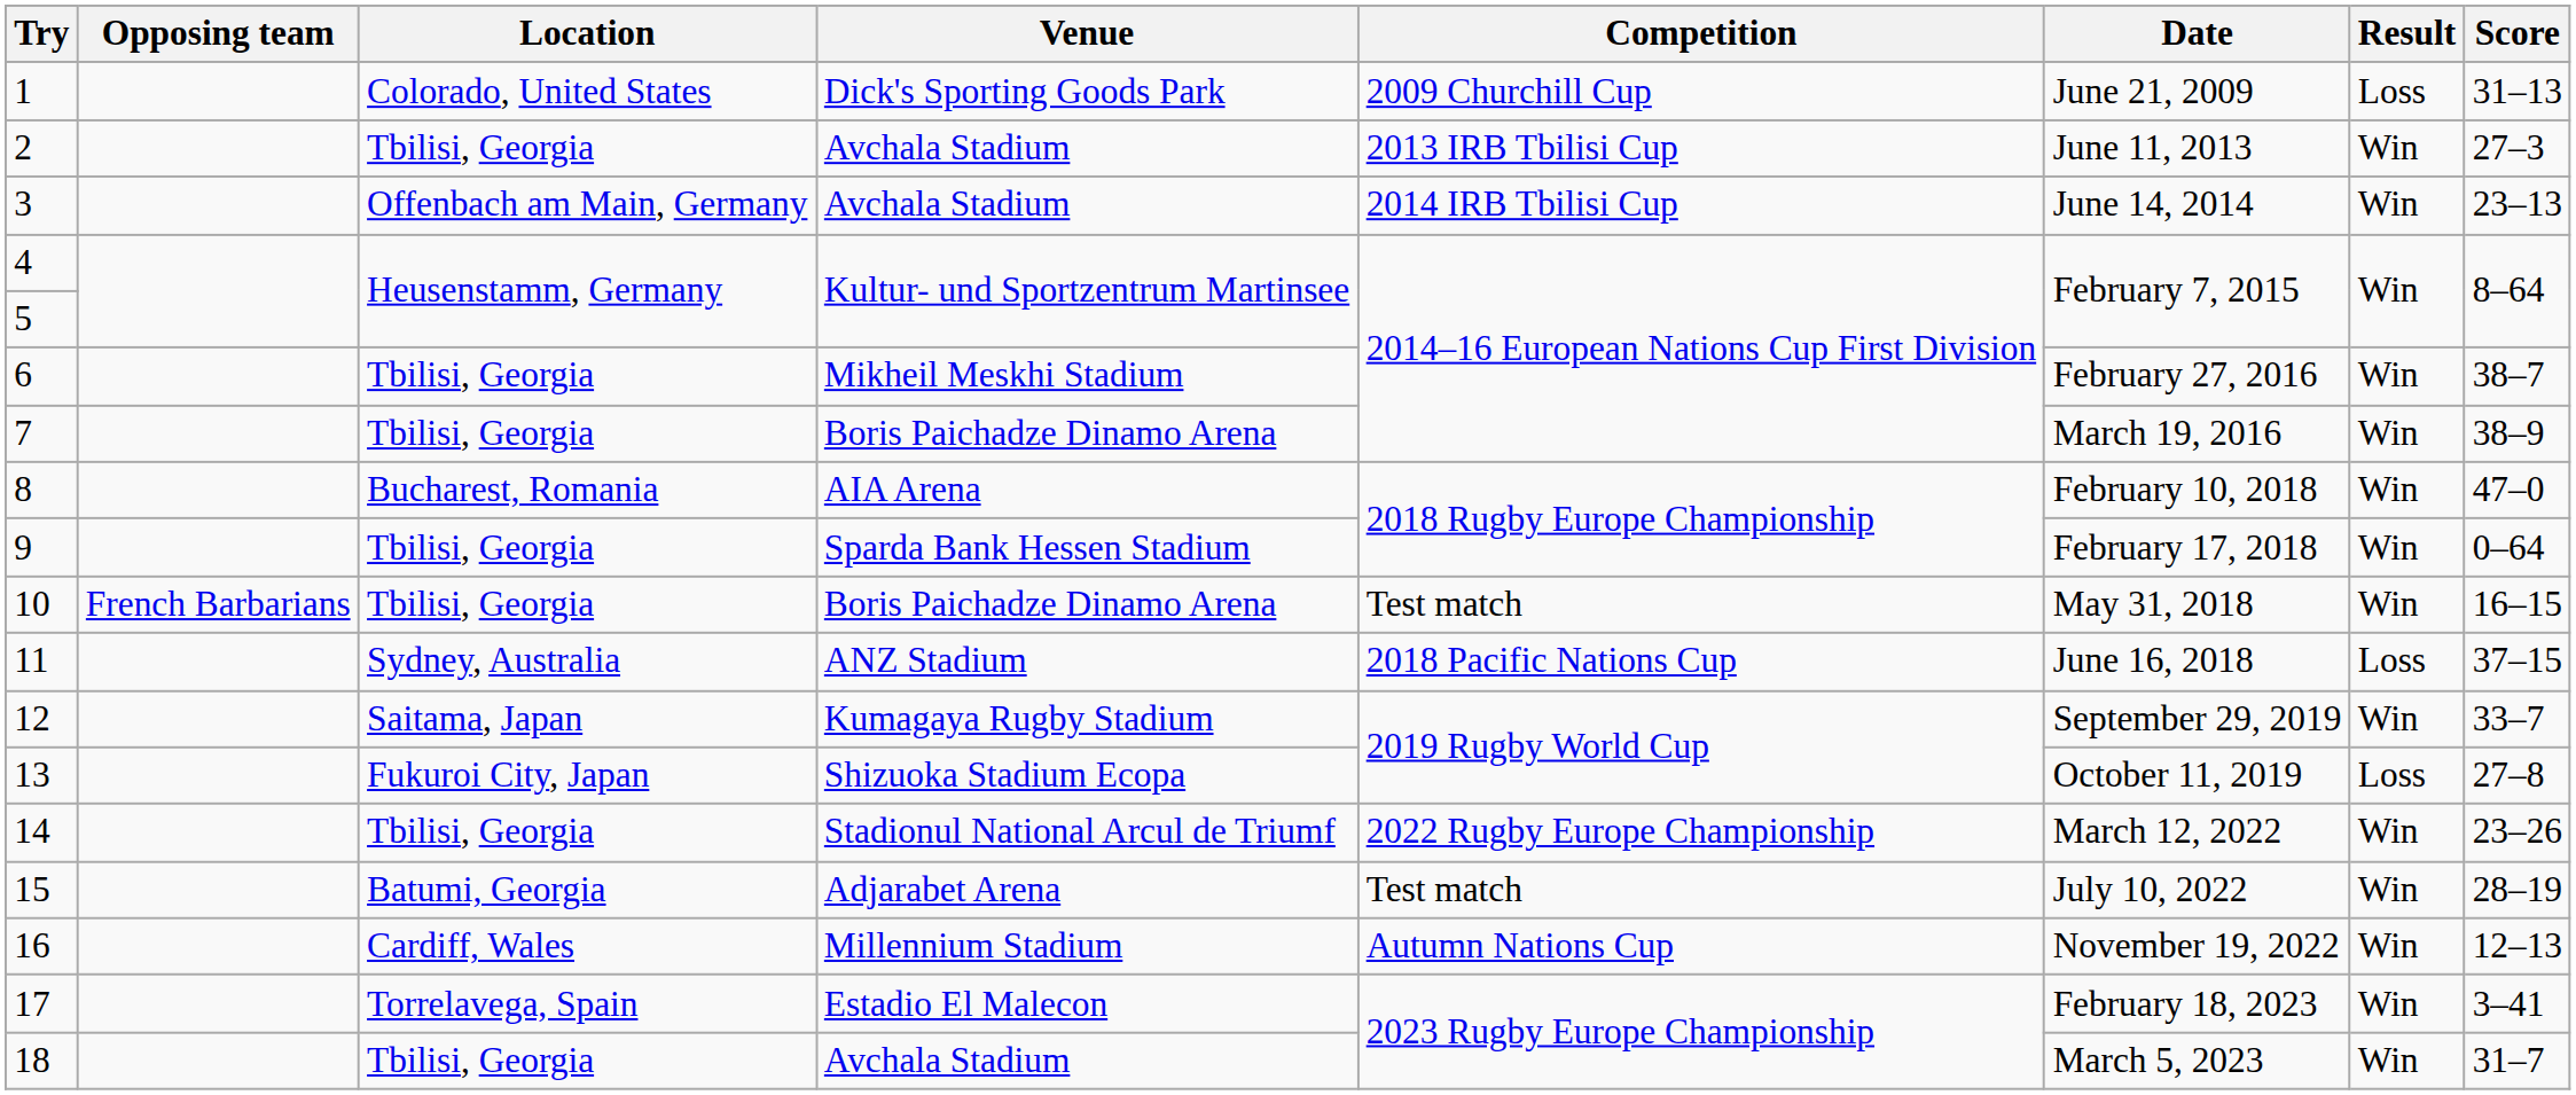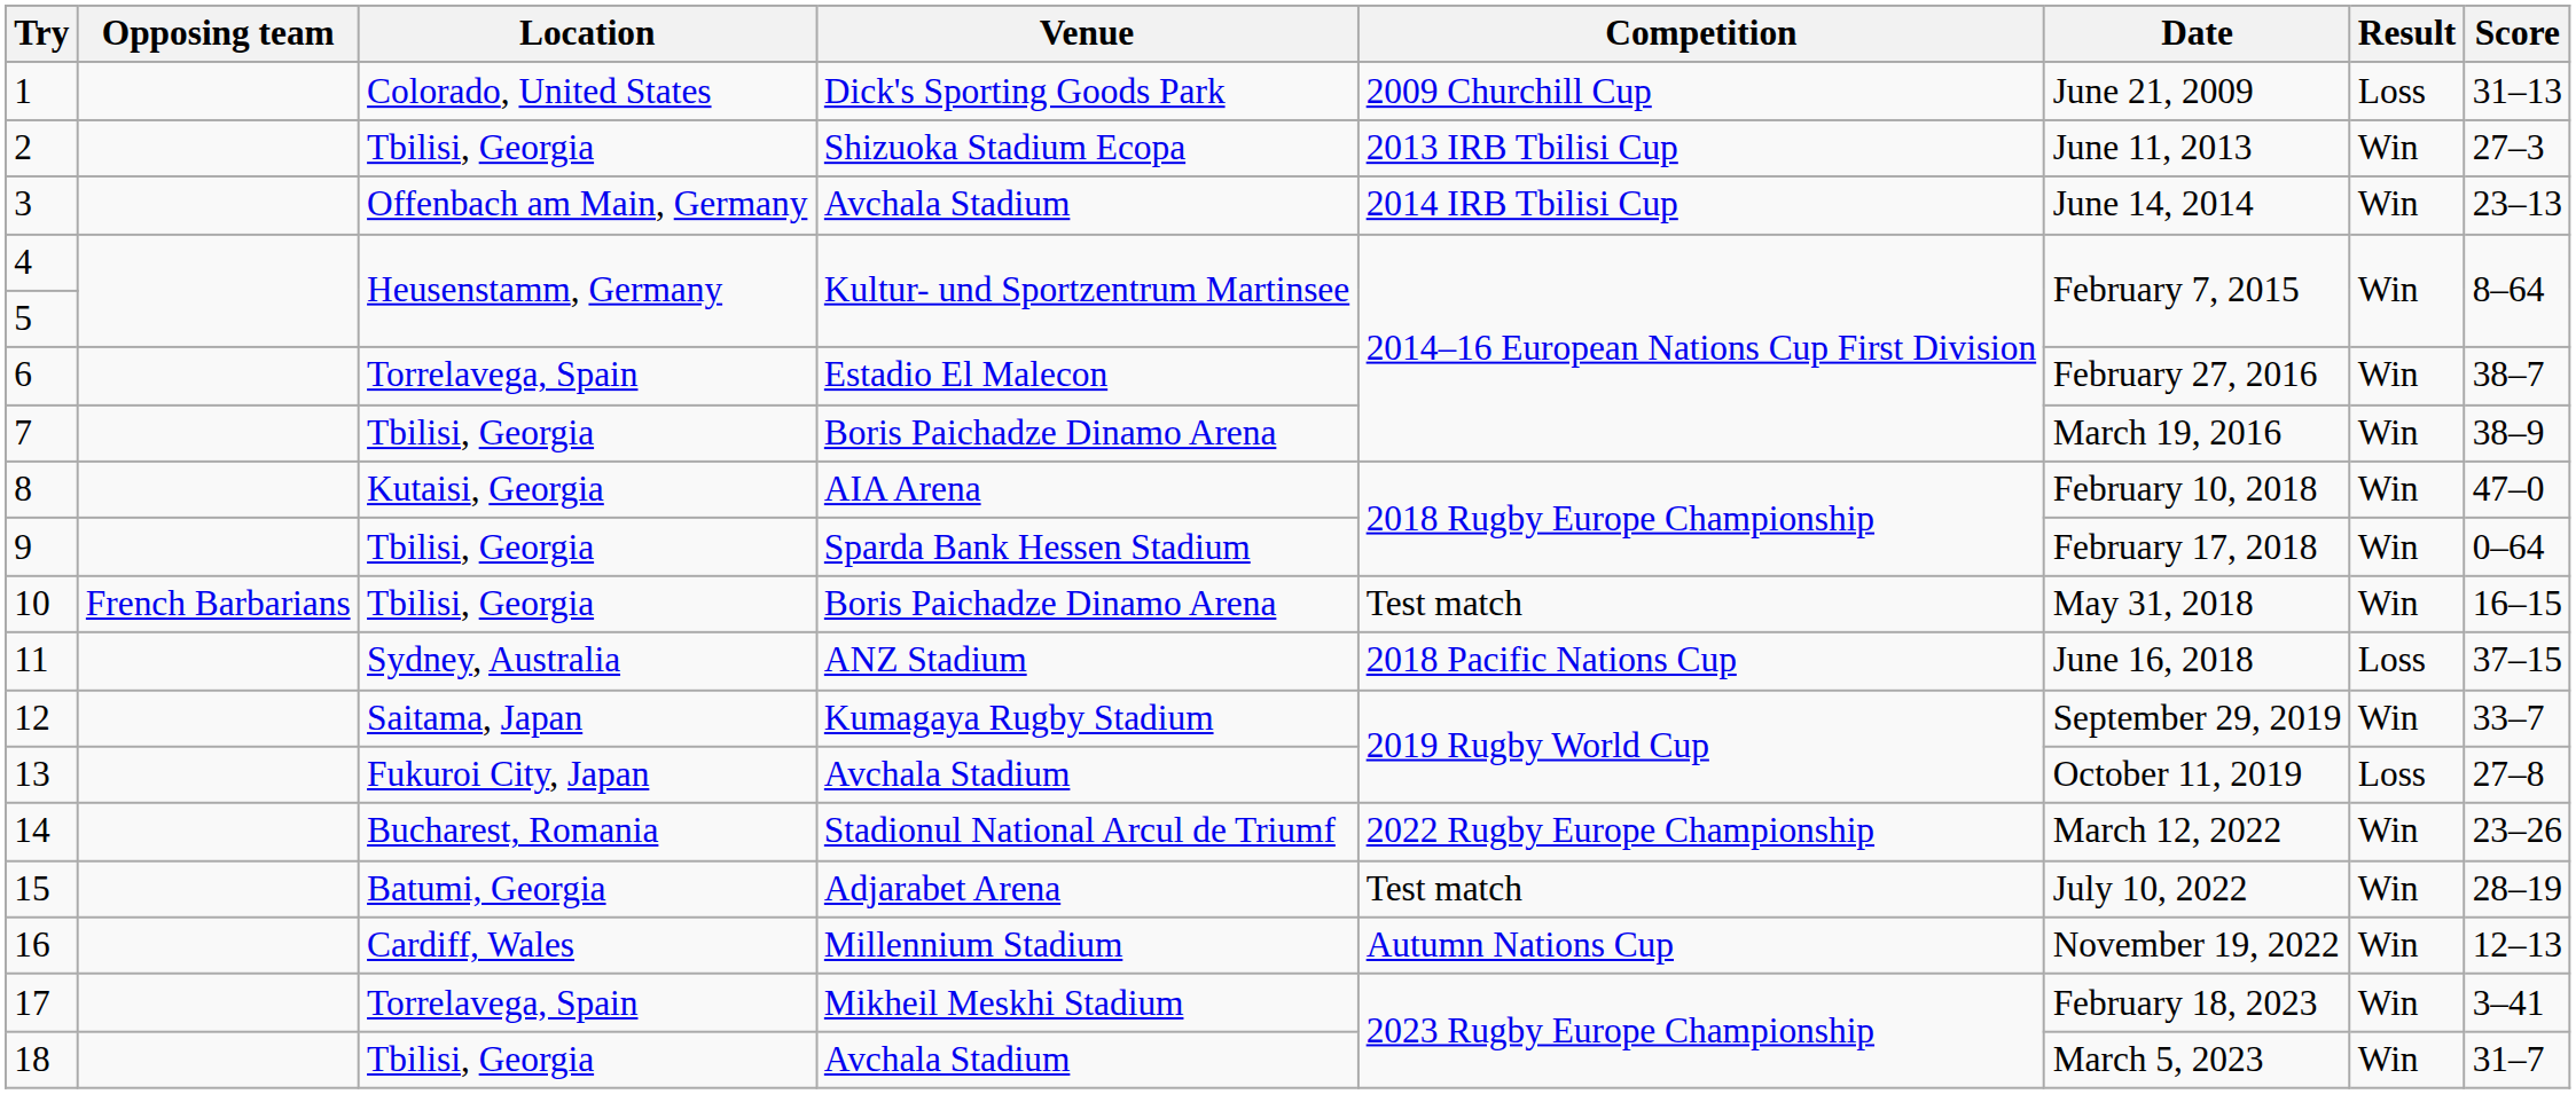2 | Venue: Avchala Stadium -> Shizuoka Stadium Ecopa
6 | Location: Tbilisi, Georgia -> Torrelavega, Spain
6 | Venue: Mikheil Meskhi Stadium -> Estadio El Malecon
8 | Location: Bucharest, Romania -> Kutaisi, Georgia
13 | Venue: Shizuoka Stadium Ecopa -> Avchala Stadium
14 | Location: Tbilisi, Georgia -> Bucharest, Romania
17 | Venue: Estadio El Malecon -> Mikheil Meskhi Stadium
